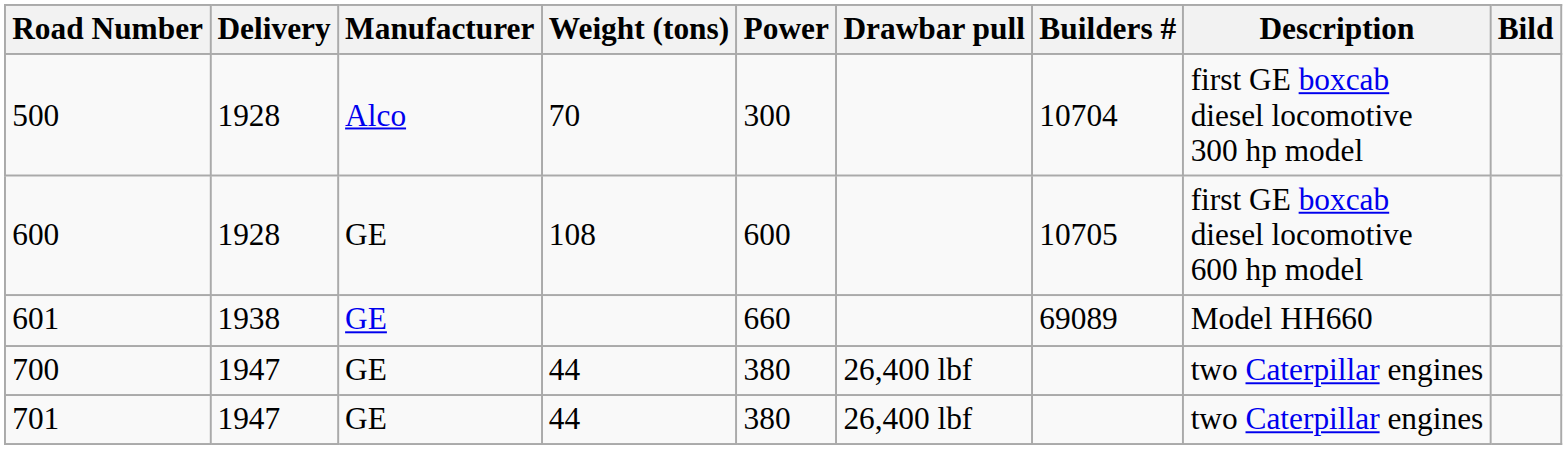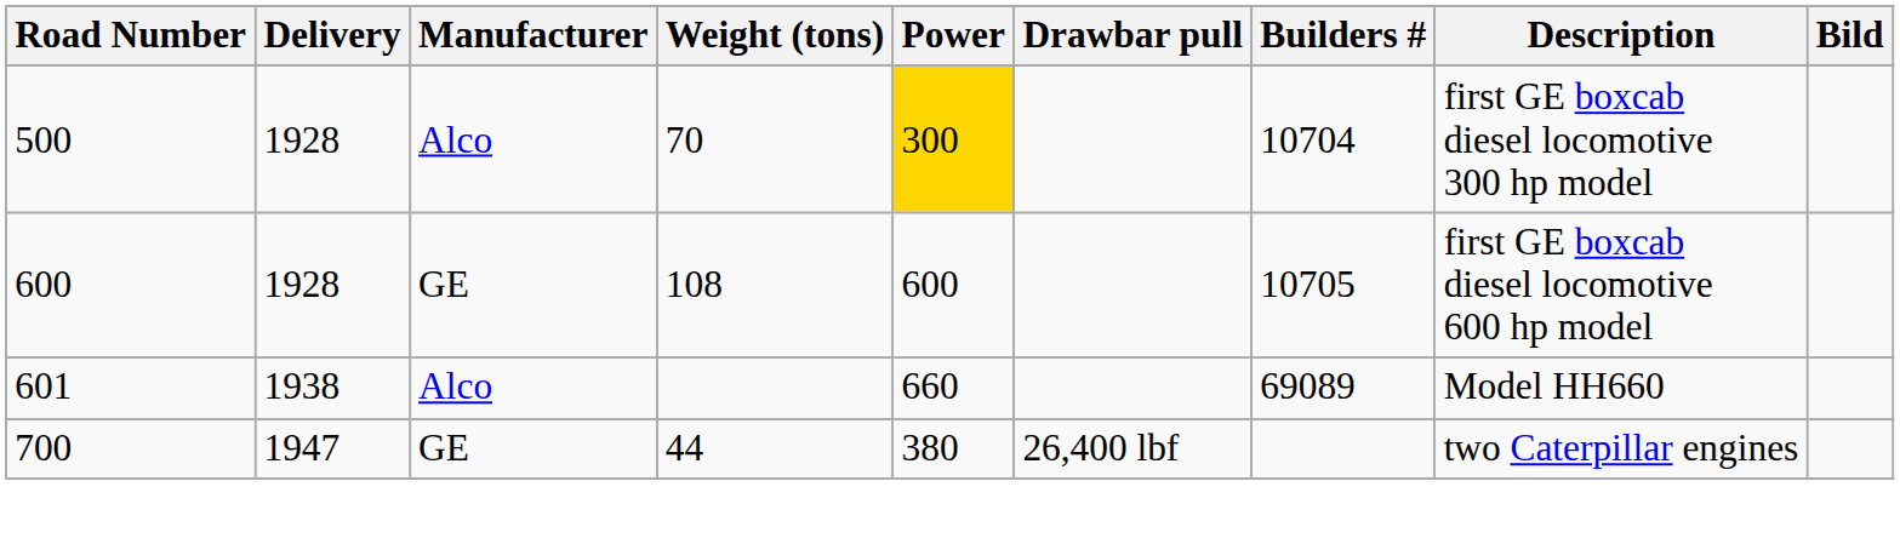500 | Power: no background -> gold background
601 | Manufacturer: GE -> Alco
- row: 701 | 1947 | GE | 44 | 380 | 26,400 lbf | two Caterpillar engines
